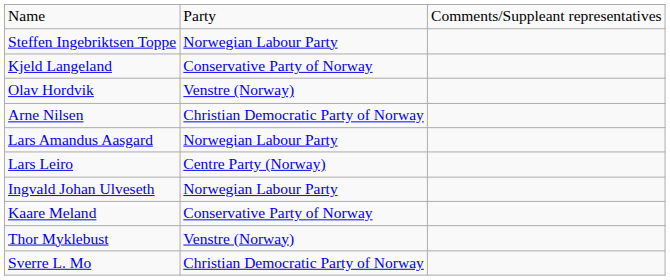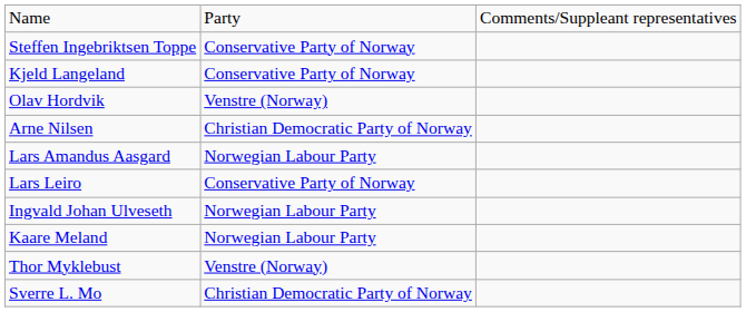Steffen Ingebriktsen Toppe | column 2: Norwegian Labour Party -> Conservative Party of Norway
Lars Leiro | column 2: Centre Party (Norway) -> Conservative Party of Norway
Kaare Meland | column 2: Conservative Party of Norway -> Norwegian Labour Party
